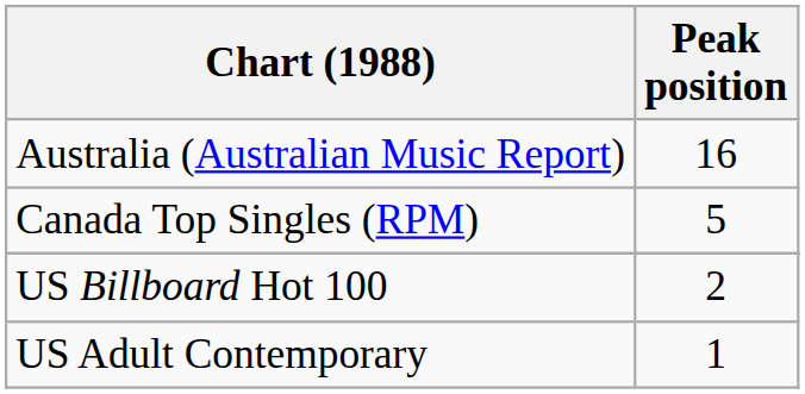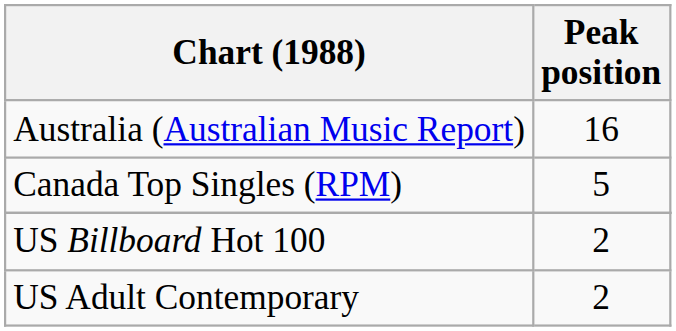US Adult Contemporary | Peak position: 1 -> 2
